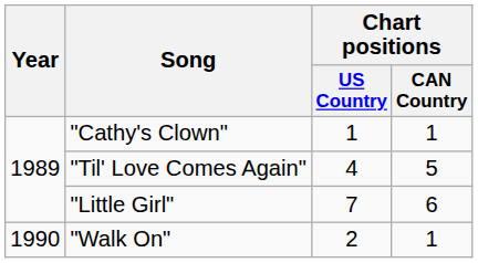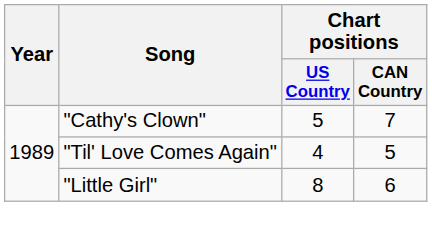"Cathy's Clown" | Chart positions / US Country: 1 -> 5
"Cathy's Clown" | Chart positions / CAN Country: 1 -> 7
"Little Girl" | Chart positions / US Country: 7 -> 8
- row: 1990 | "Walk On" | 2 | 1
